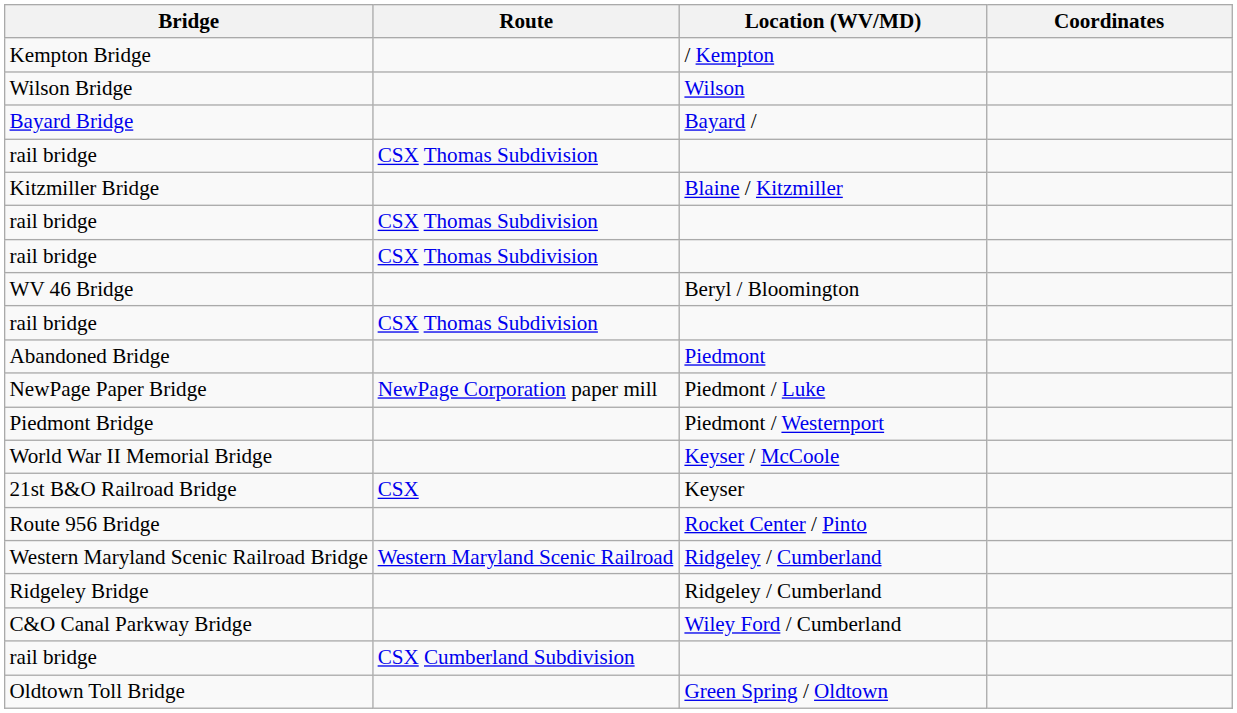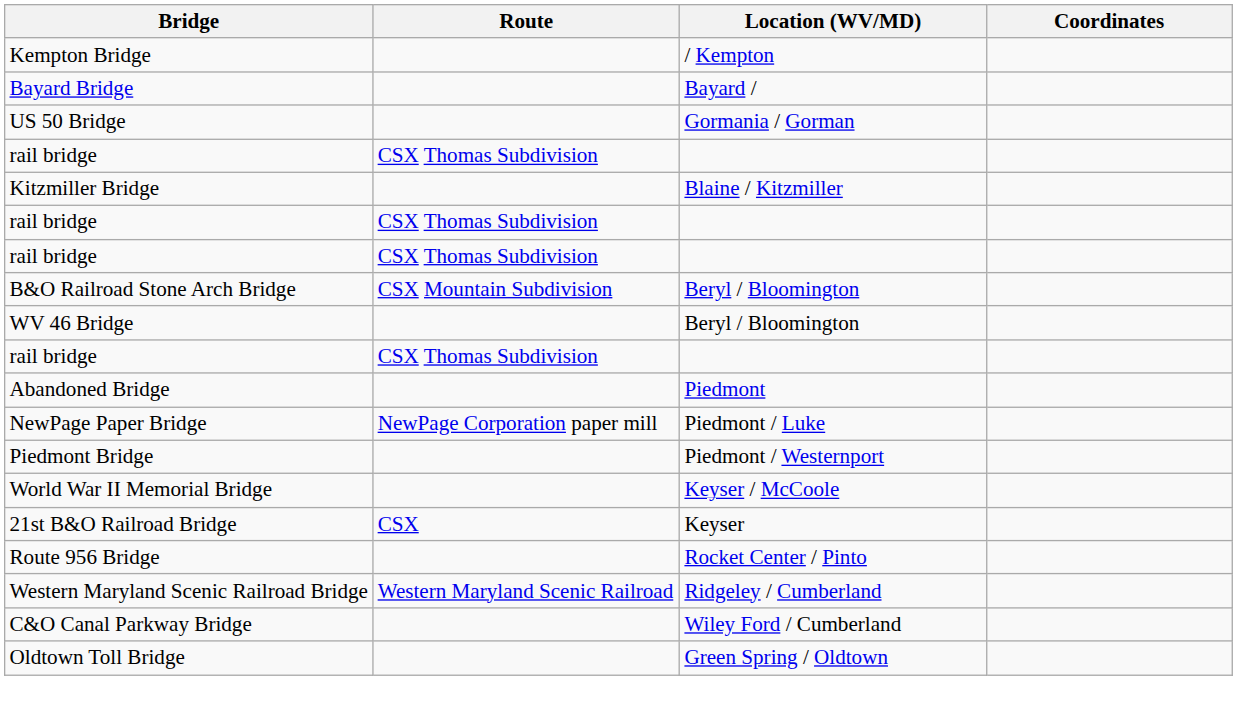- row: Wilson Bridge | Wilson
+ row: US 50 Bridge | Gormania / Gorman
+ row: B&O Railroad Stone Arch Bridge | CSX Mountain Subdivision | Beryl / Bloomington
- row: Ridgeley Bridge | Ridgeley / Cumberland
- row: rail bridge | CSX Cumberland Subdivision
